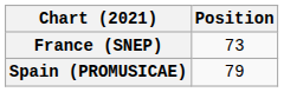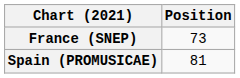Spain (PROMUSICAE) | Position: 79 -> 81
